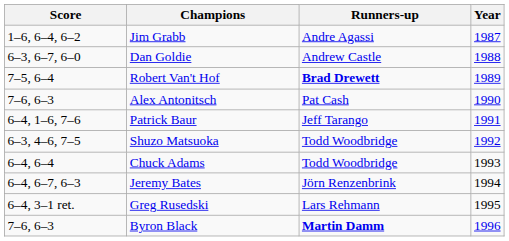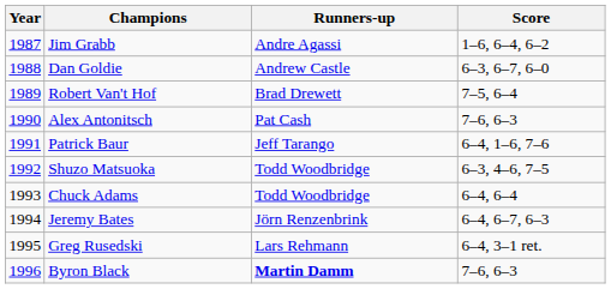columns swapped: Year <-> Score
Robert Van't Hof | Runners-up: bold -> normal
